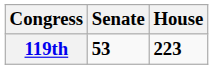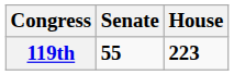119th | Senate: 53 -> 55
